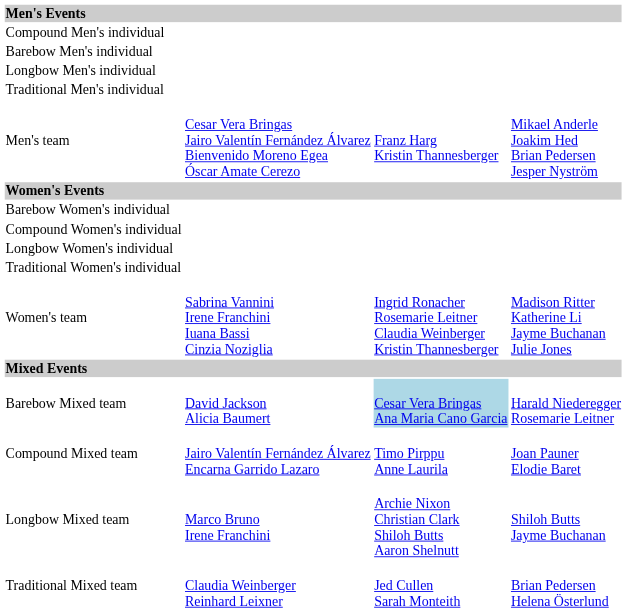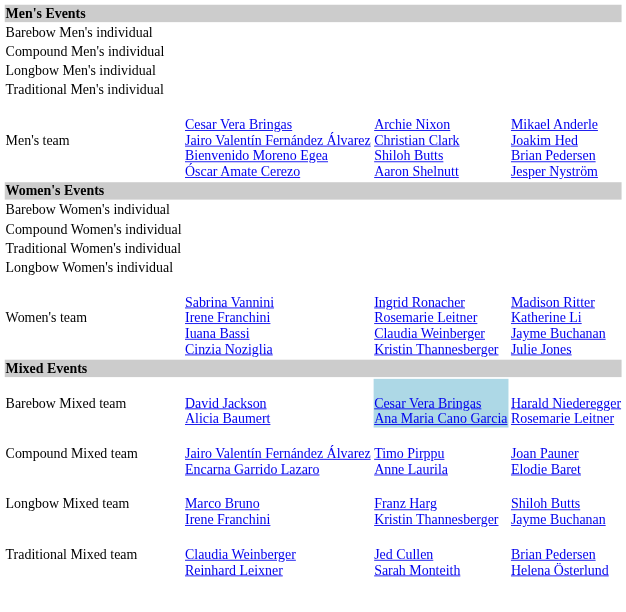rows swapped: Barebow Men's individual <-> Compound Men's individual
Men's team | column 3: Franz Harg Kristin Thannesberger -> Archie Nixon Christian Clark Shiloh Butts Aaron Shelnutt
rows swapped: Longbow Women's individual <-> Traditional Women's individual
Longbow Mixed team | column 3: Archie Nixon Christian Clark Shiloh Butts Aaron Shelnutt -> Franz Harg Kristin Thannesberger
